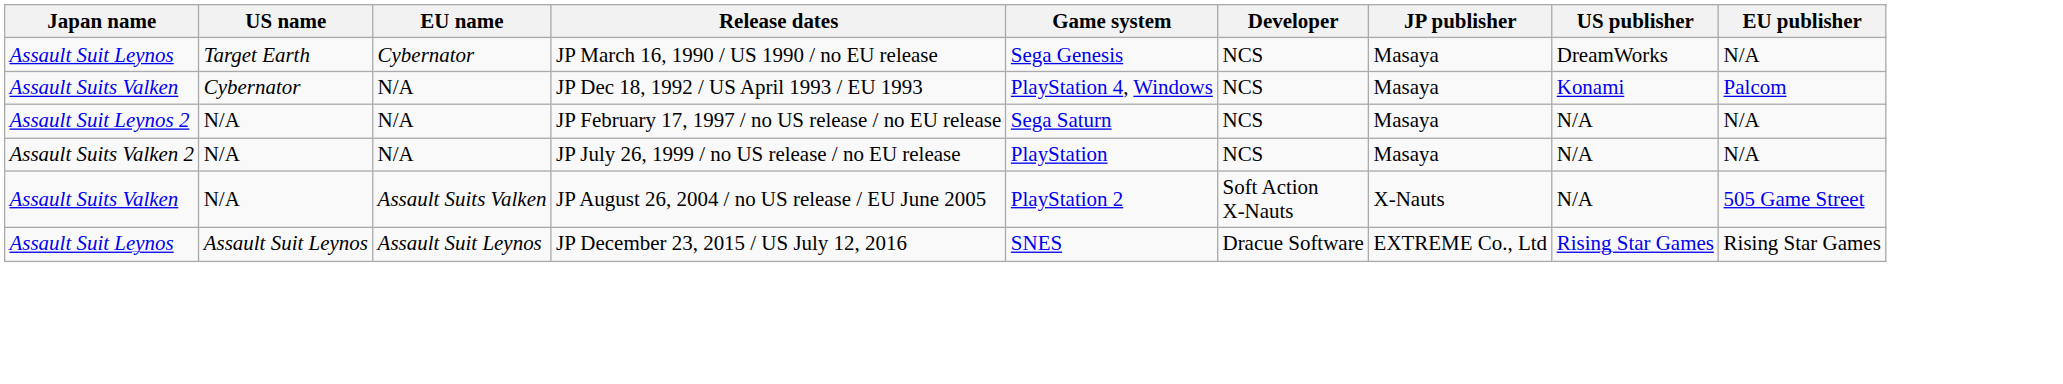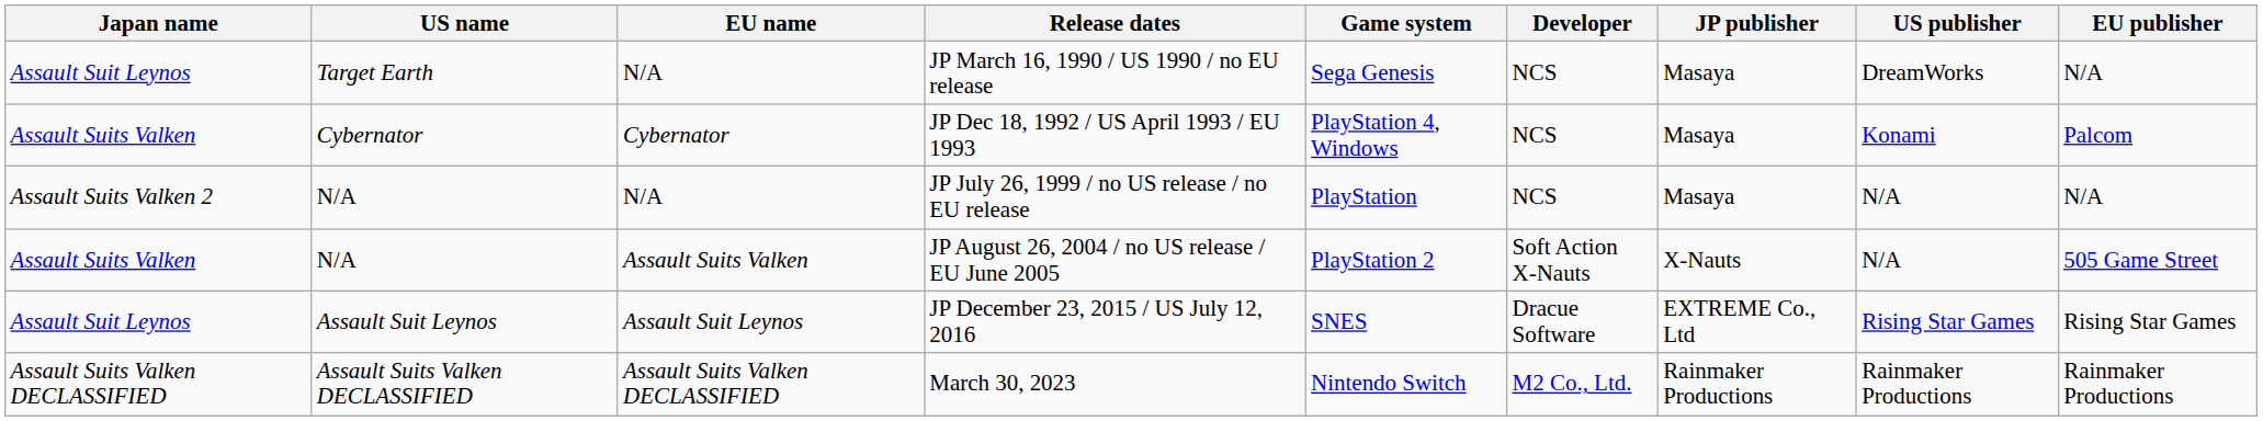JP March 16, 1990 / US 1990 / no EU release | EU name: Cybernator -> N/A
JP Dec 18, 1992 / US April 1993 / EU 1993 | EU name: N/A -> Cybernator
- row: Assault Suit Leynos 2 | N/A | N/A | JP February 17, 1997 / no US release / no EU release | Sega Saturn | NCS | Masaya | N/A | N/A
+ row: Assault Suits Valken DECLASSIFIED | Assault Suits Valken DECLASSIFIED | Assault Suits Valken DECLASSIFIED | March 30, 2023 | Nintendo Switch | M2 Co., Ltd. | Rainmaker Productions | Rainmaker Productions | Rainmaker Productions
